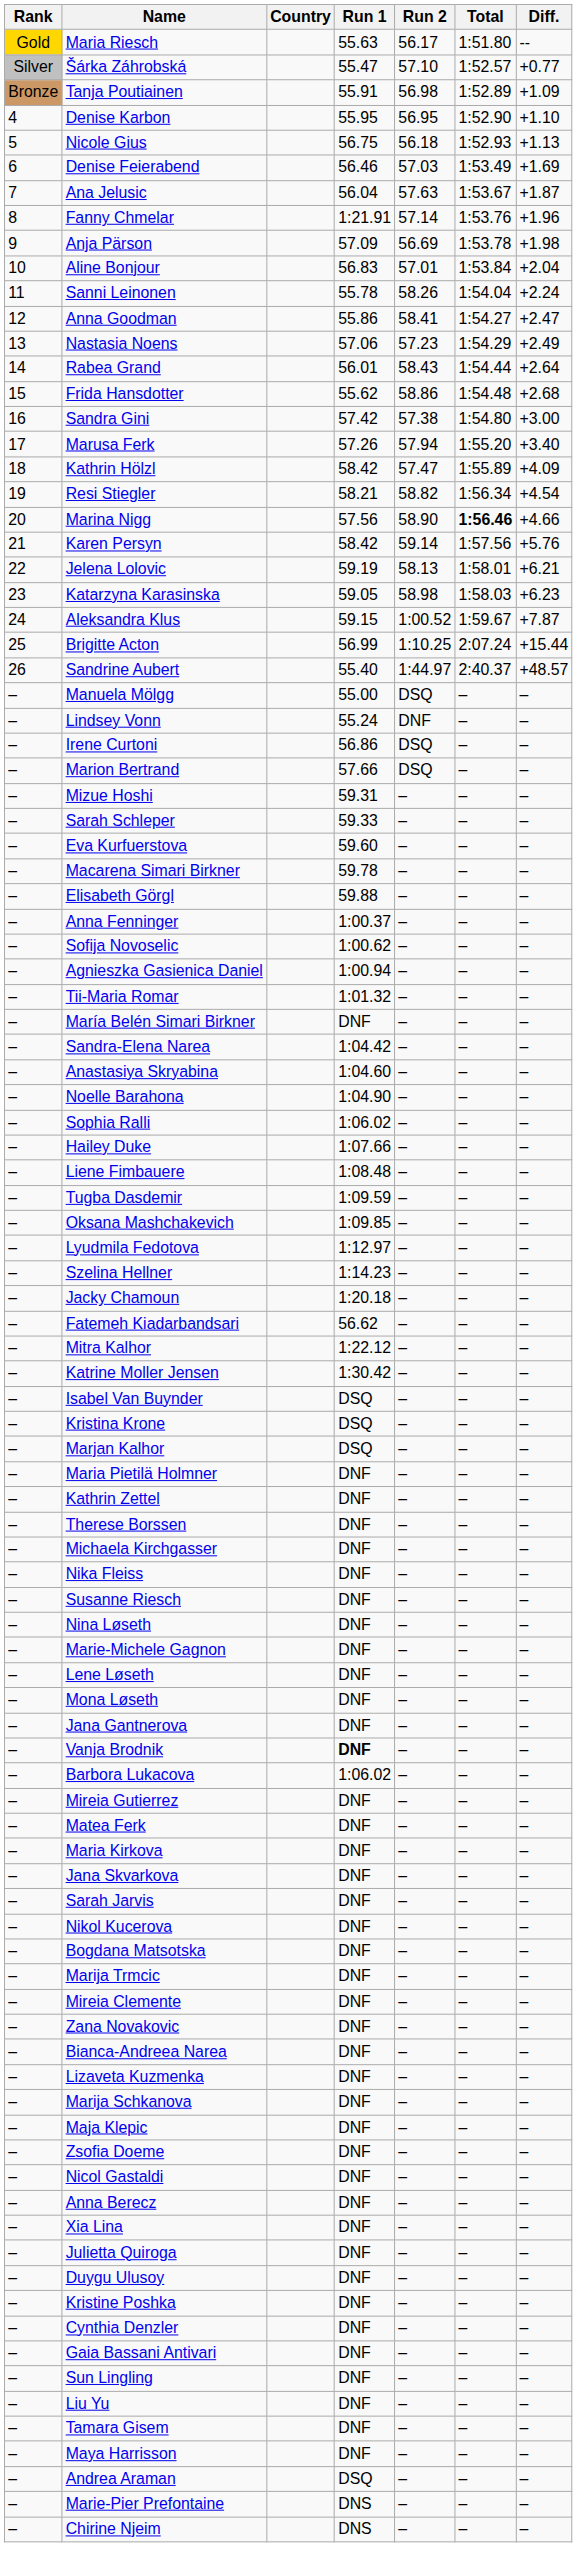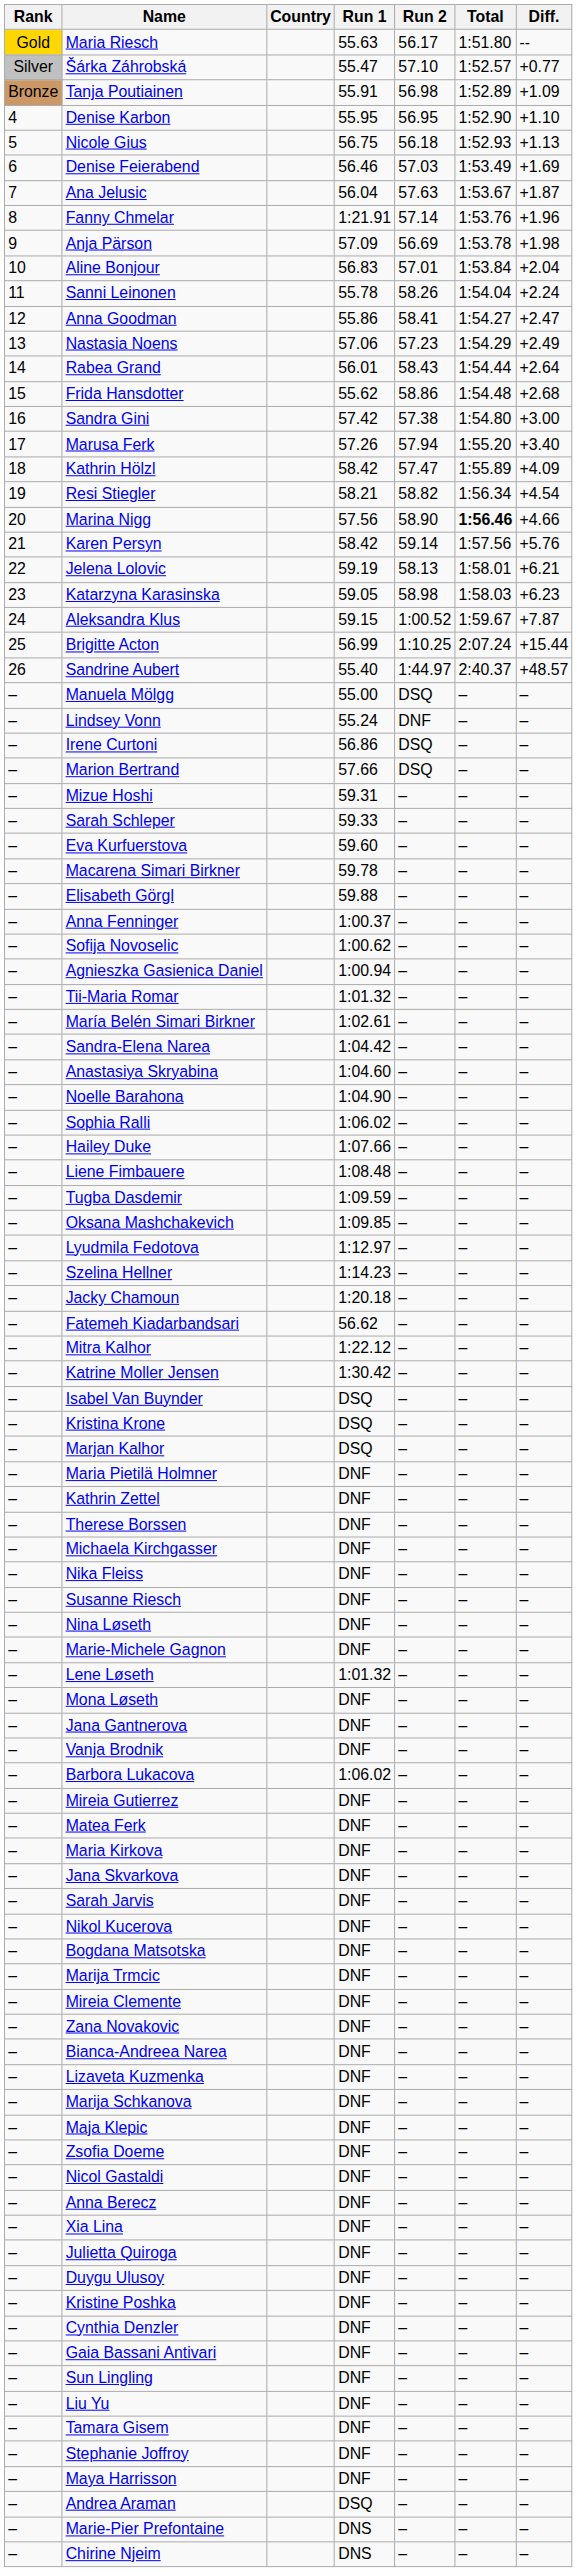María Belén Simari Birkner | Run 1: DNF -> 1:02.61
Lene Løseth | Run 1: DNF -> 1:01.32
Vanja Brodnik | Run 1: bold -> normal
+ row: – | Stephanie Joffroy | DNF | – | – | –
